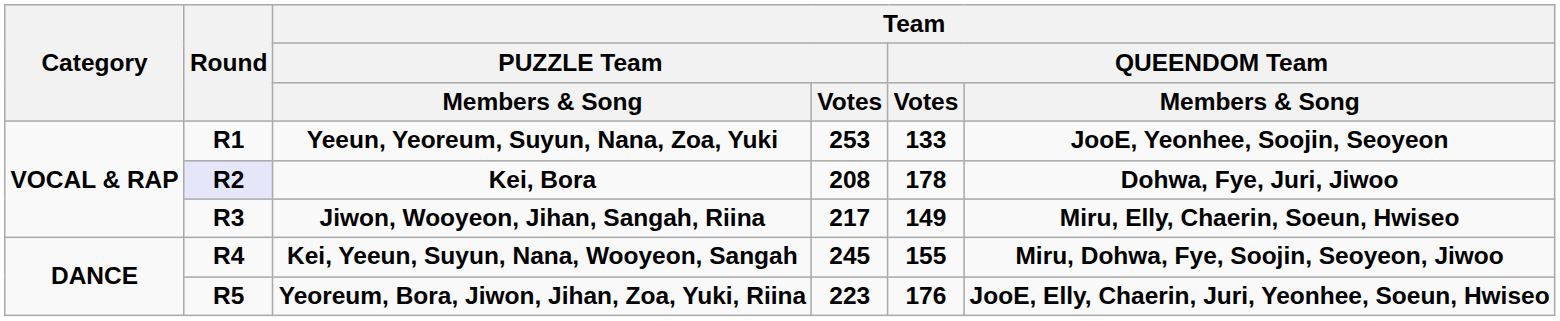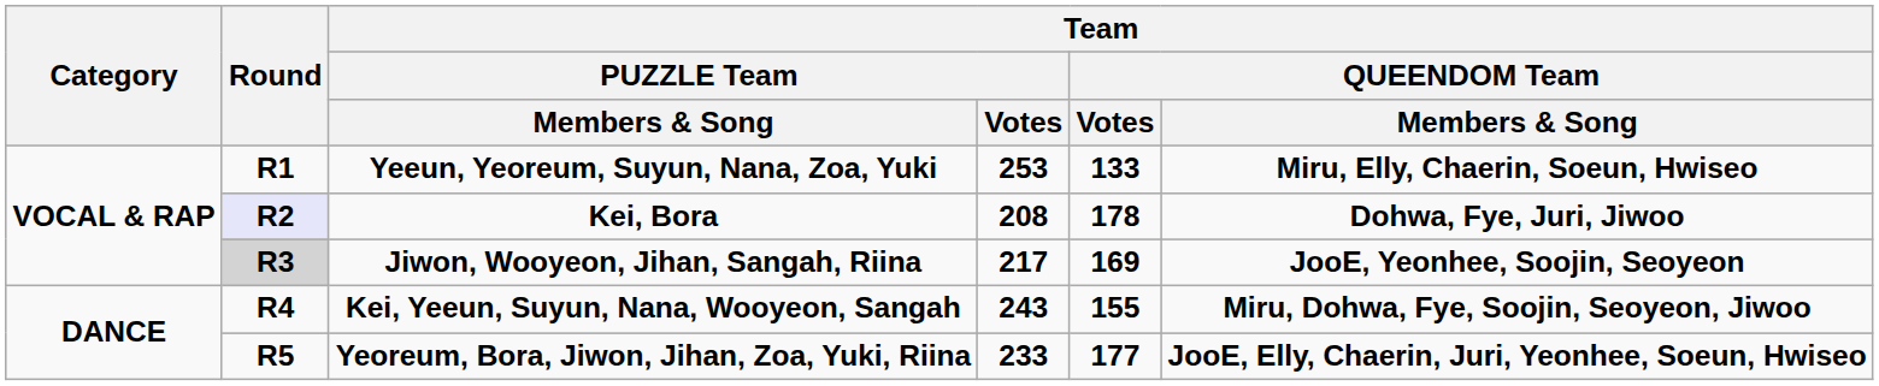Yeeun, Yeoreum, Suyun, Nana, Zoa, Yuki | Team / QUEENDOM Team / Members & Song: JooE, Yeonhee, Soojin, Seoyeon -> Miru, Elly, Chaerin, Soeun, Hwiseo
Jiwon, Wooyeon, Jihan, Sangah, Riina | Round: no background -> lightgrey background
Jiwon, Wooyeon, Jihan, Sangah, Riina | Team / QUEENDOM Team / Votes: 149 -> 169
Jiwon, Wooyeon, Jihan, Sangah, Riina | Team / QUEENDOM Team / Members & Song: Miru, Elly, Chaerin, Soeun, Hwiseo -> JooE, Yeonhee, Soojin, Seoyeon
Kei, Yeeun, Suyun, Nana, Wooyeon, Sangah | Team / PUZZLE Team / Votes: 245 -> 243
Yeoreum, Bora, Jiwon, Jihan, Zoa, Yuki, Riina | Team / PUZZLE Team / Votes: 223 -> 233
Yeoreum, Bora, Jiwon, Jihan, Zoa, Yuki, Riina | Team / QUEENDOM Team / Votes: 176 -> 177
